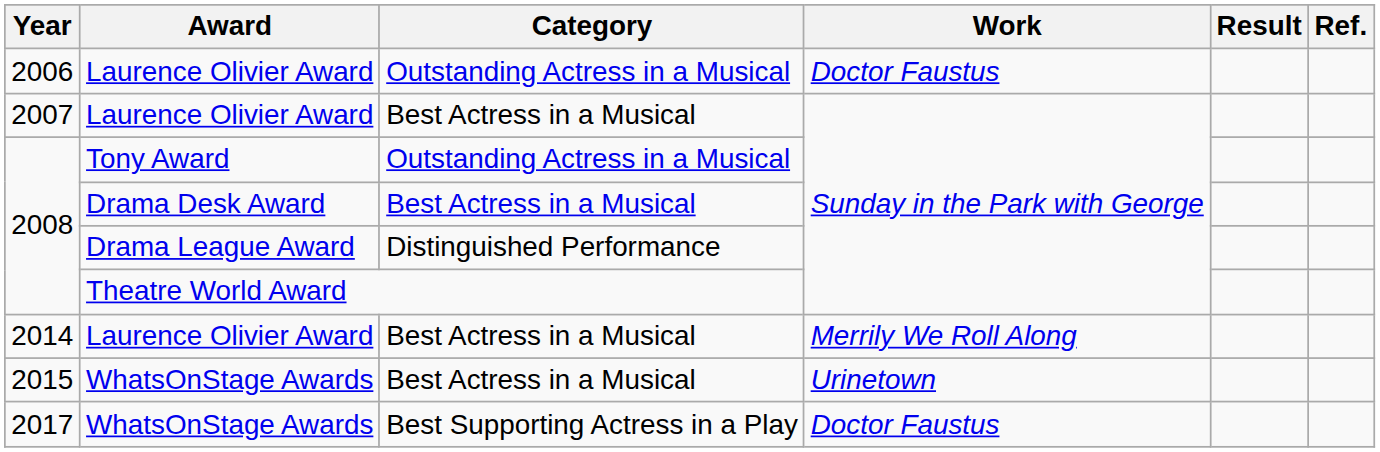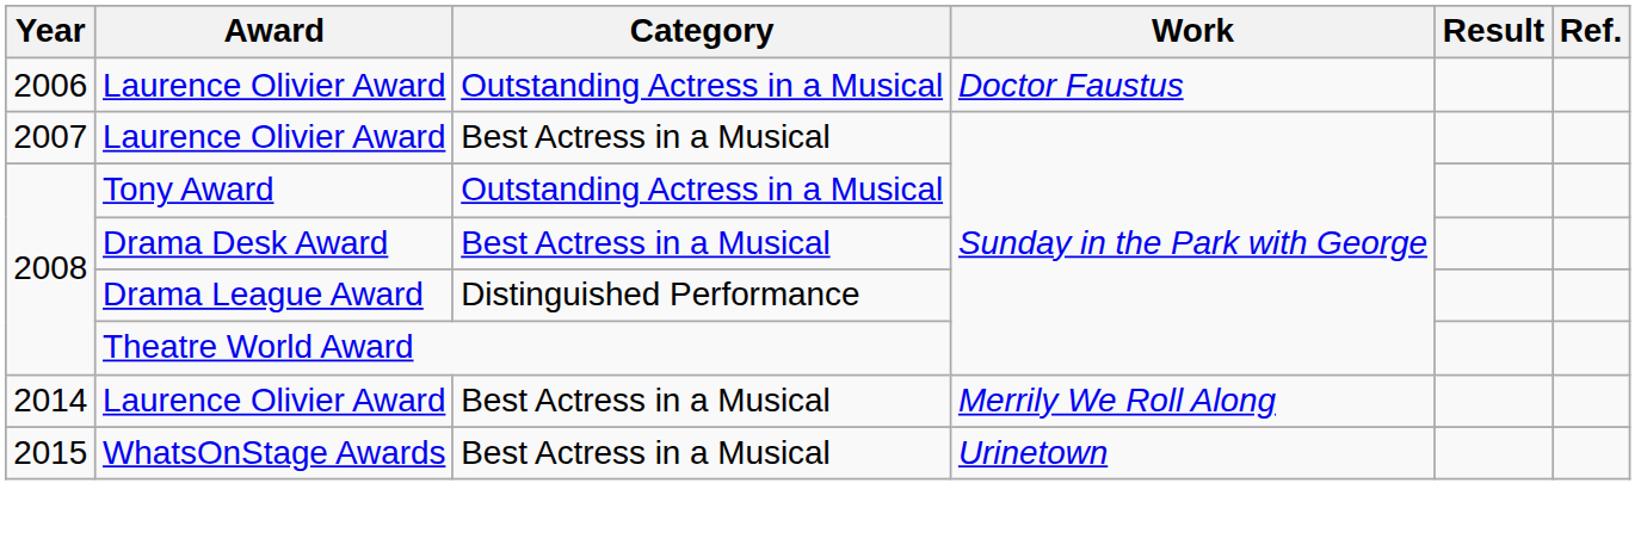- row: 2017 | WhatsOnStage Awards | Best Supporting Actress in a Play | Doctor Faustus
